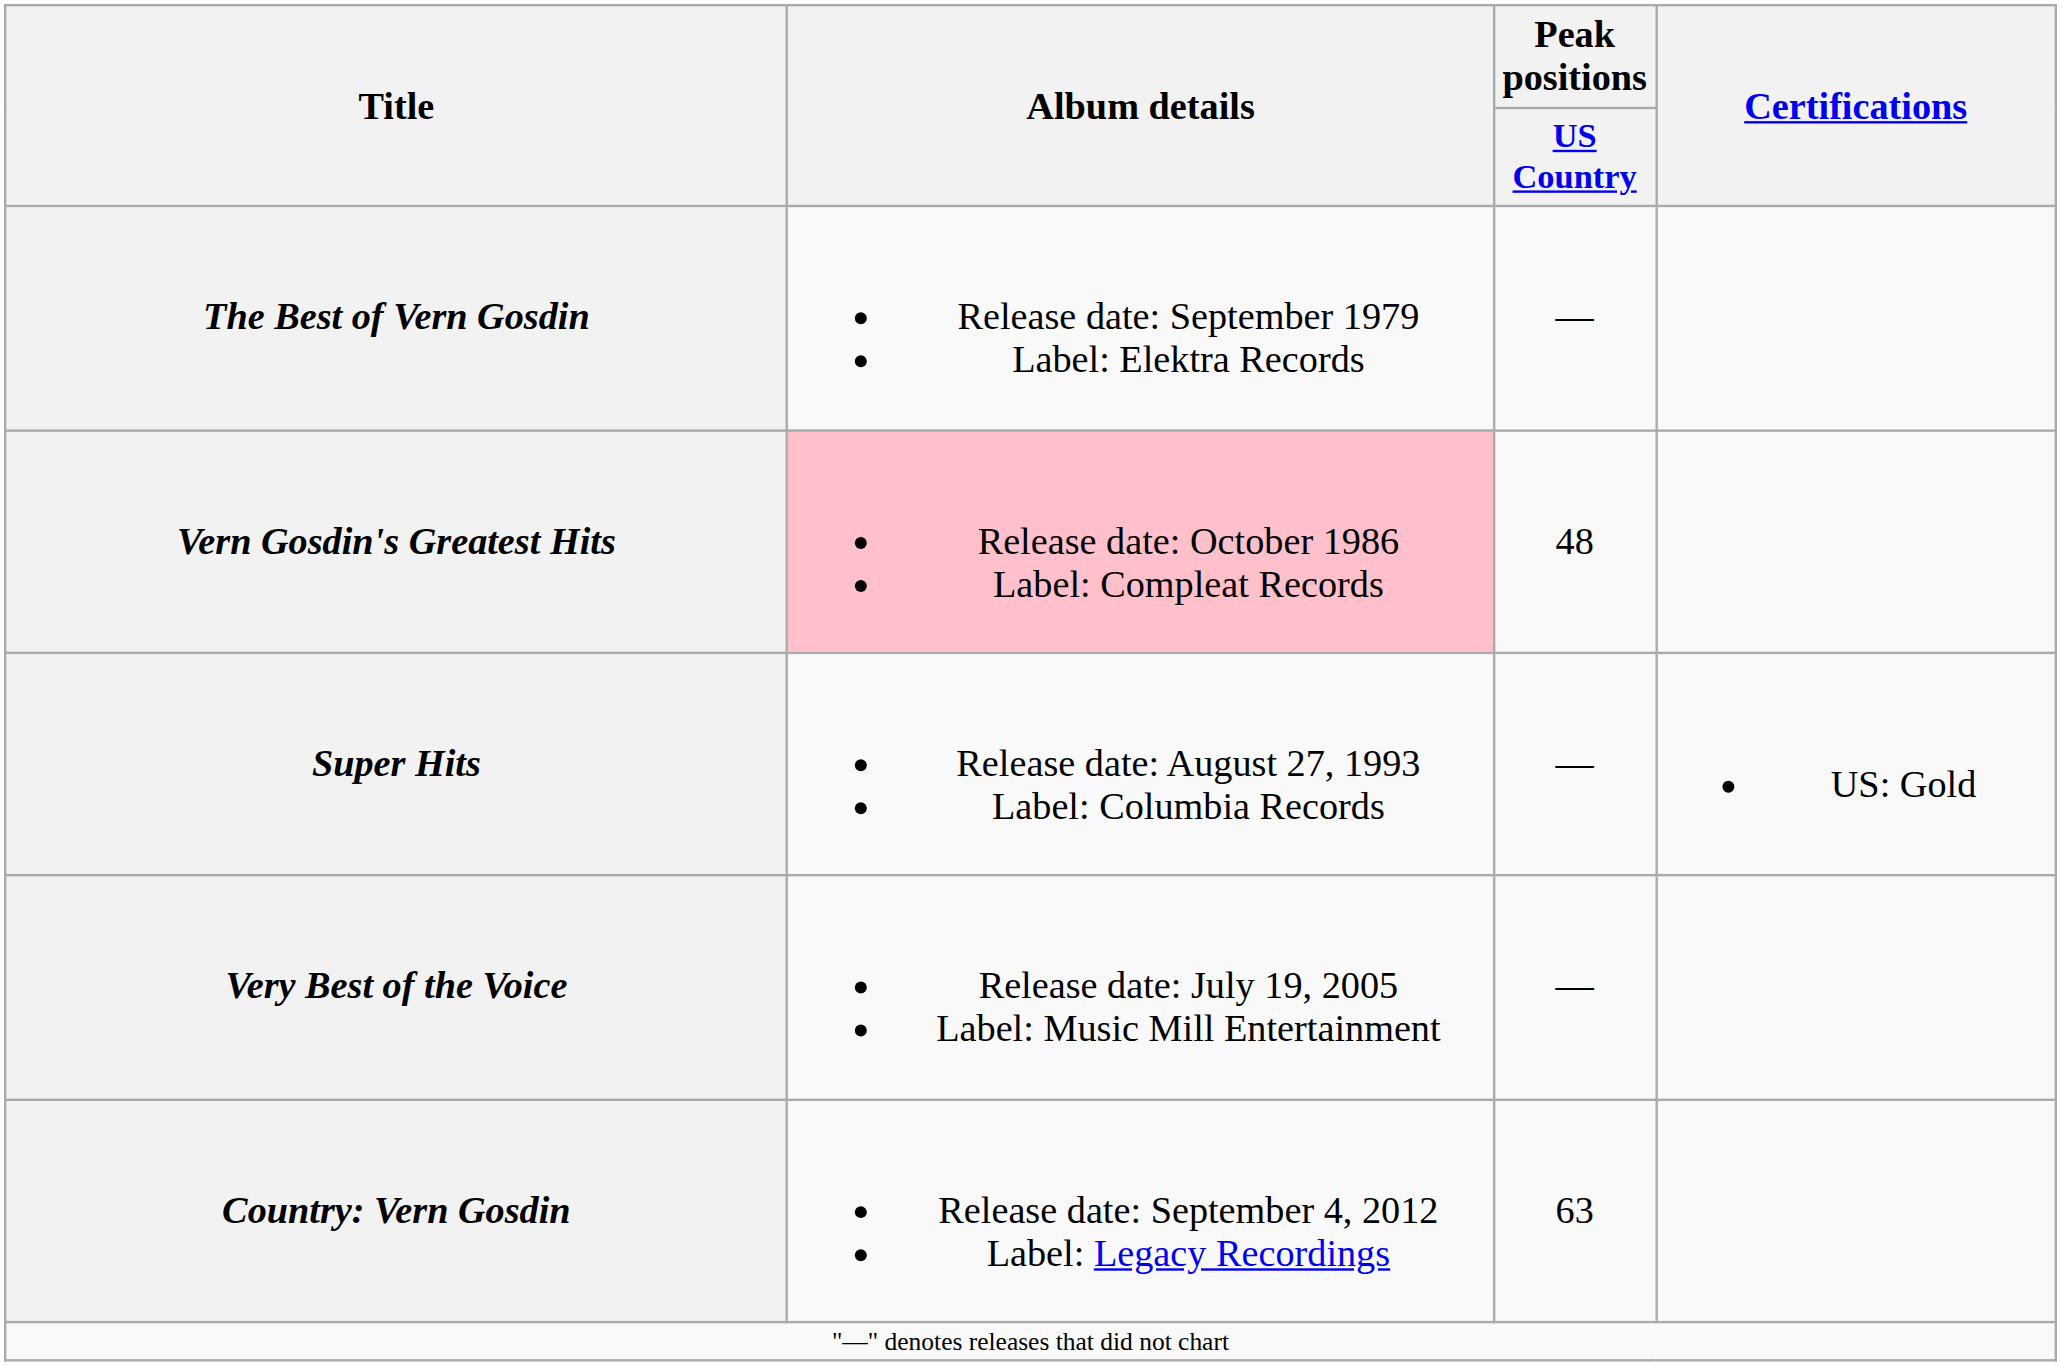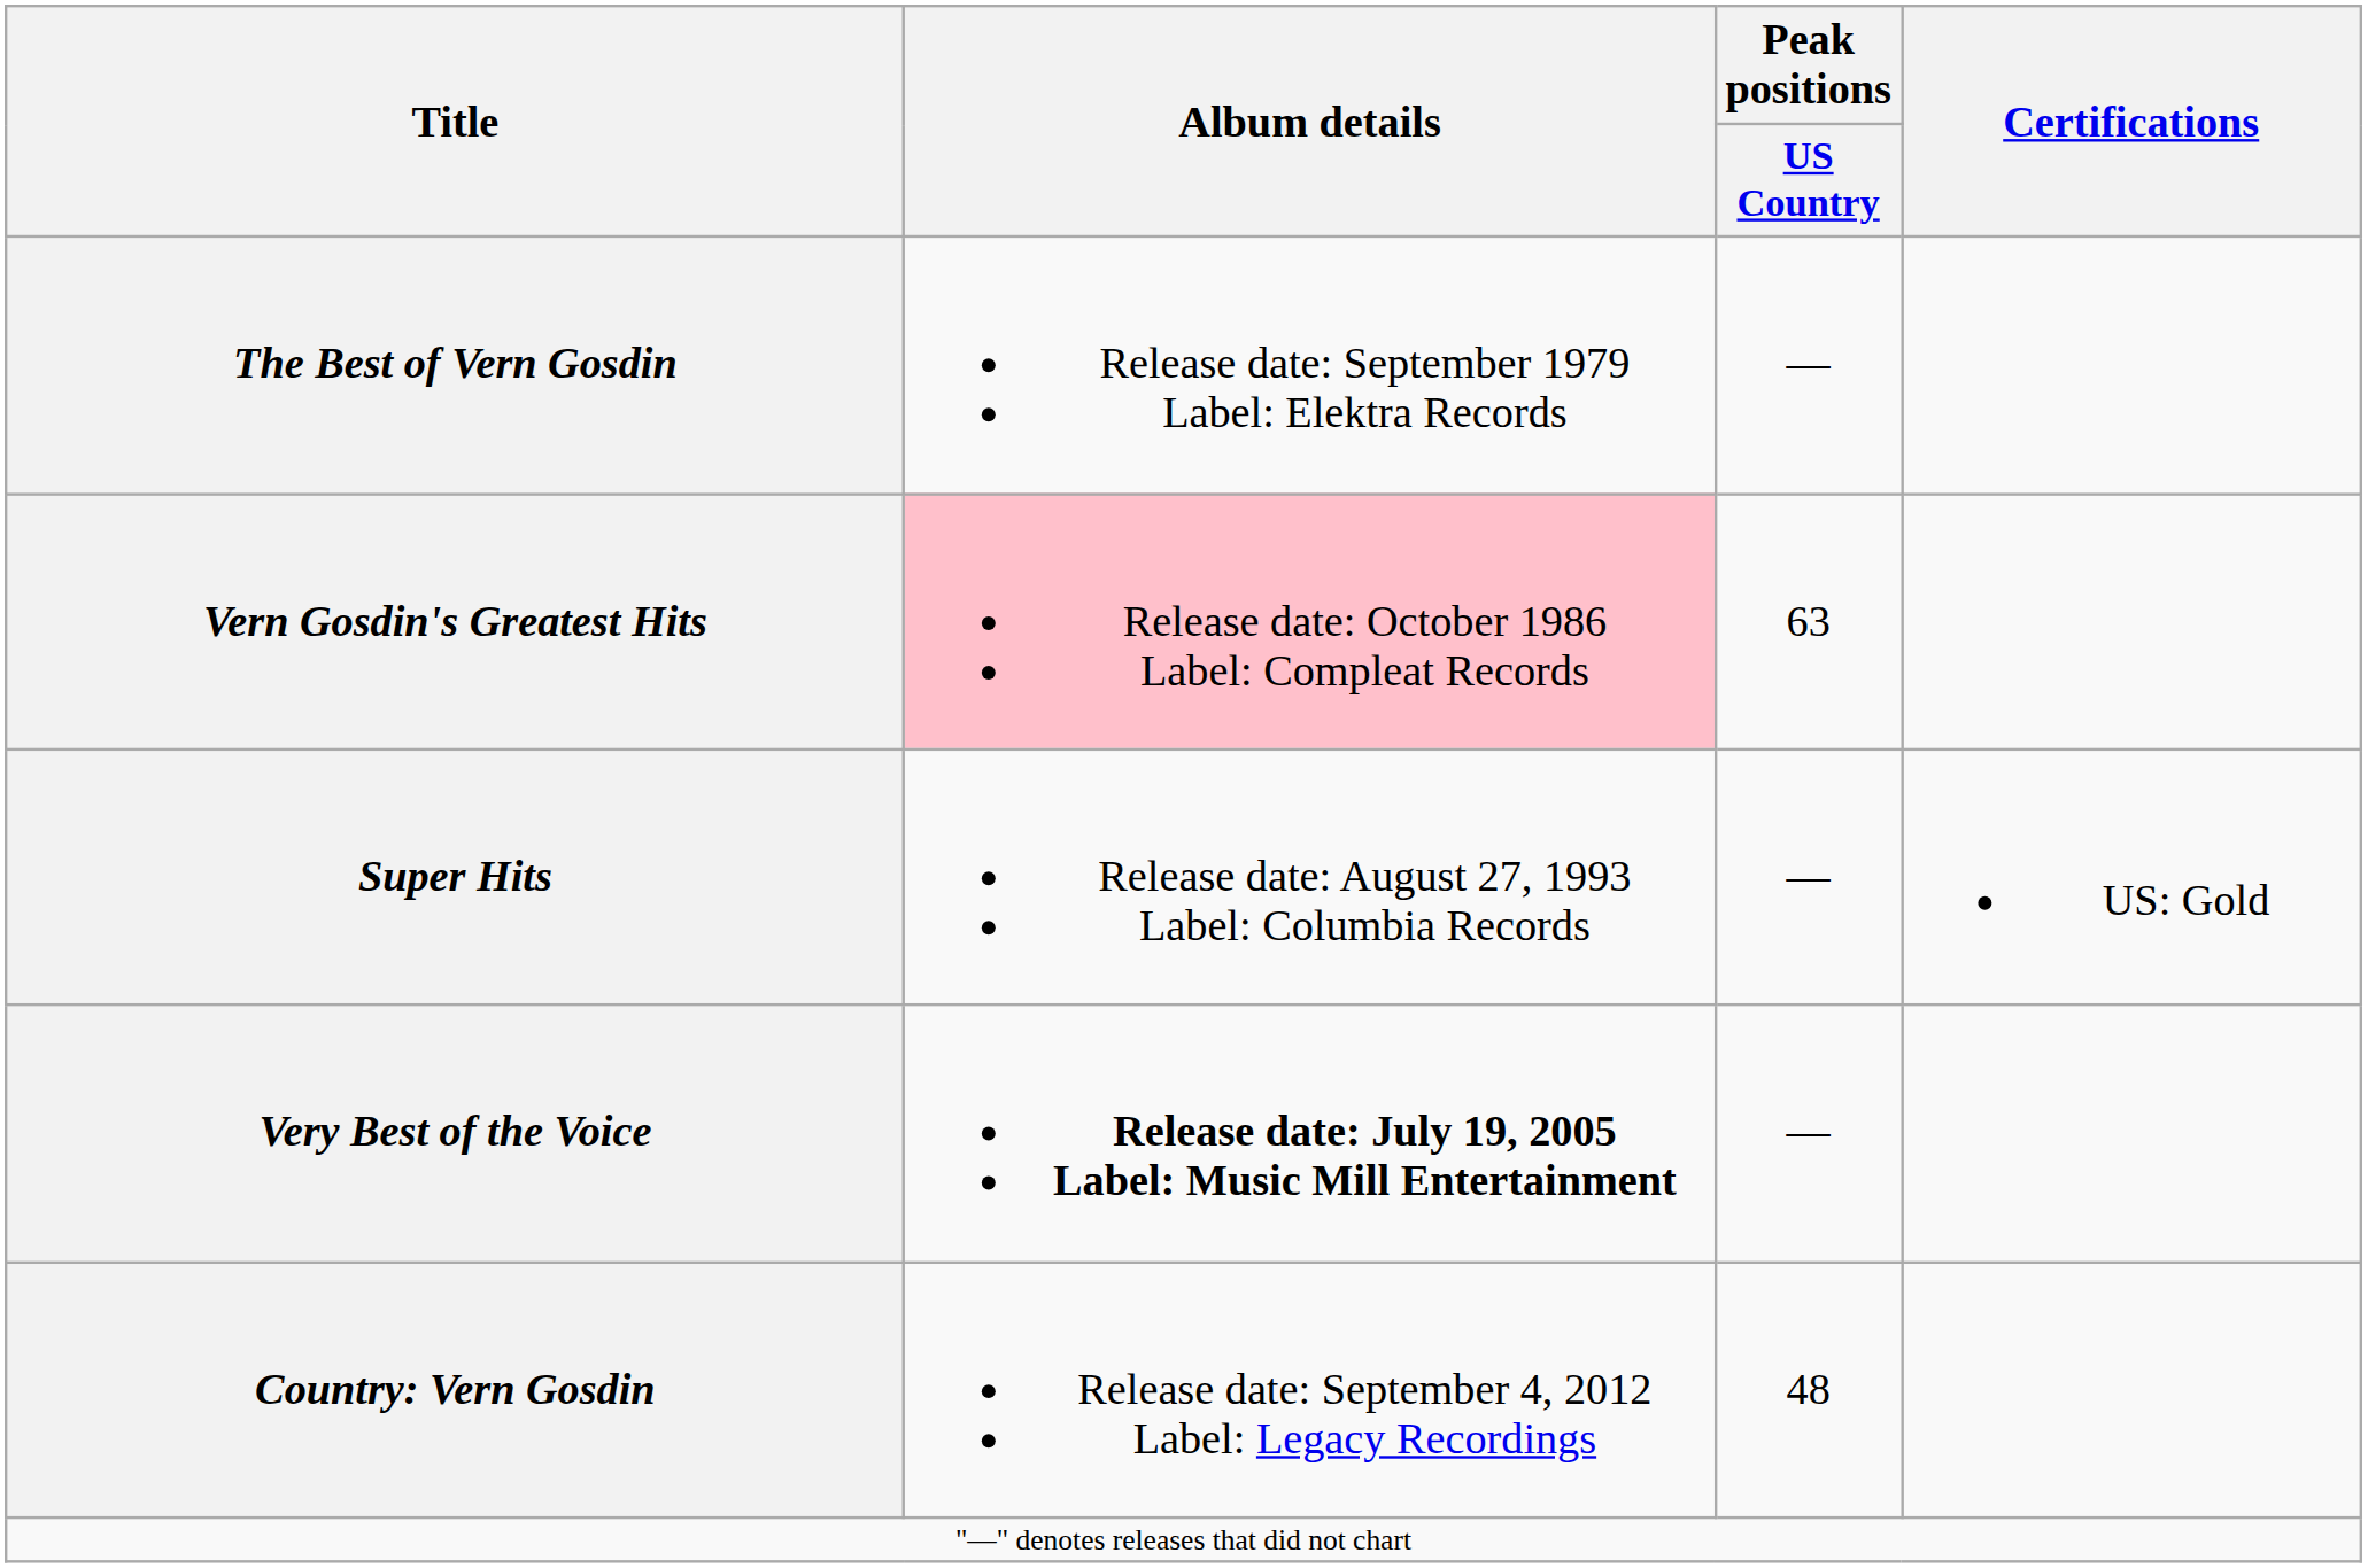Vern Gosdin's Greatest Hits | Peak positions / US Country: 48 -> 63
Very Best of the Voice | Album details: normal -> bold
Country: Vern Gosdin | Peak positions / US Country: 63 -> 48
